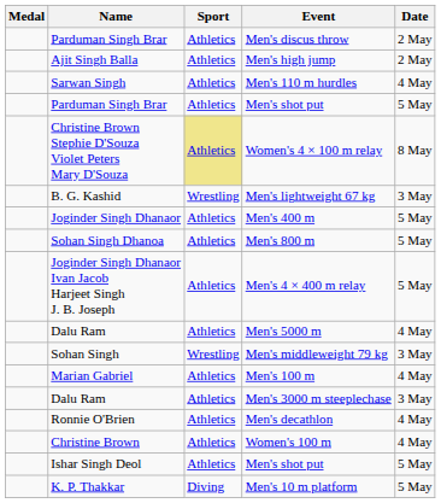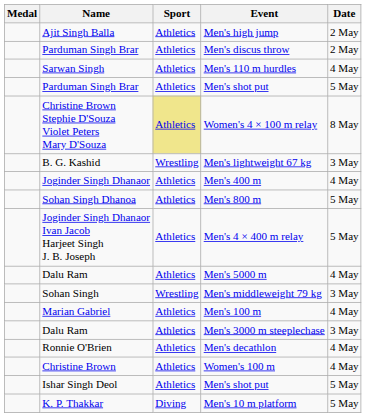rows swapped: Men's discus throw <-> Men's high jump
Men's 400 m | Date: 5 May -> 4 May
